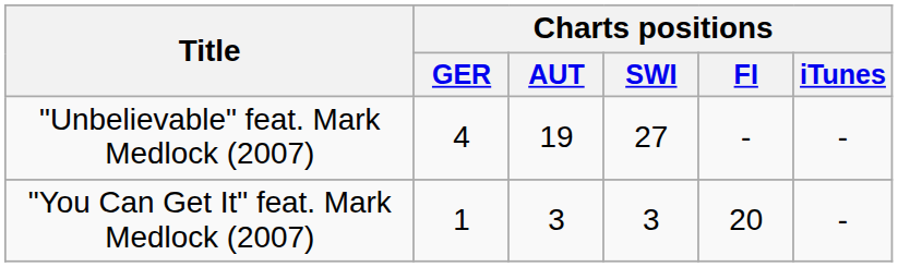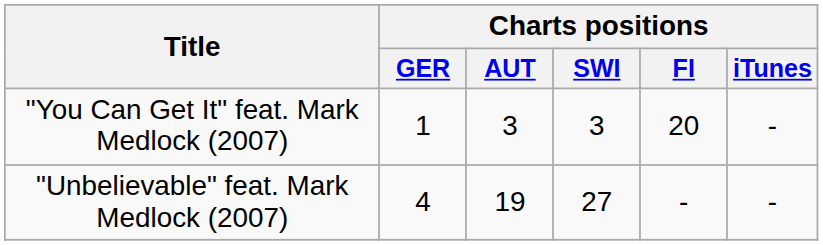rows swapped: "You Can Get It" feat. Mark Medlock (2007) <-> "Unbelievable" feat. Mark Medlock (2007)
